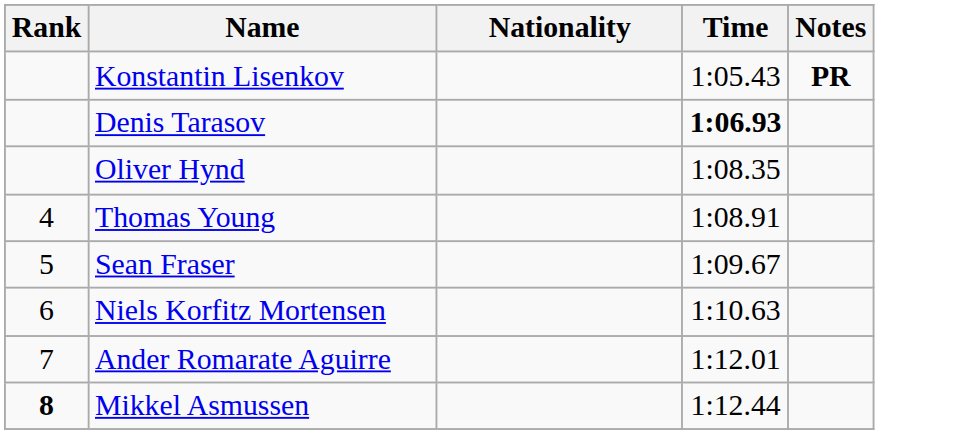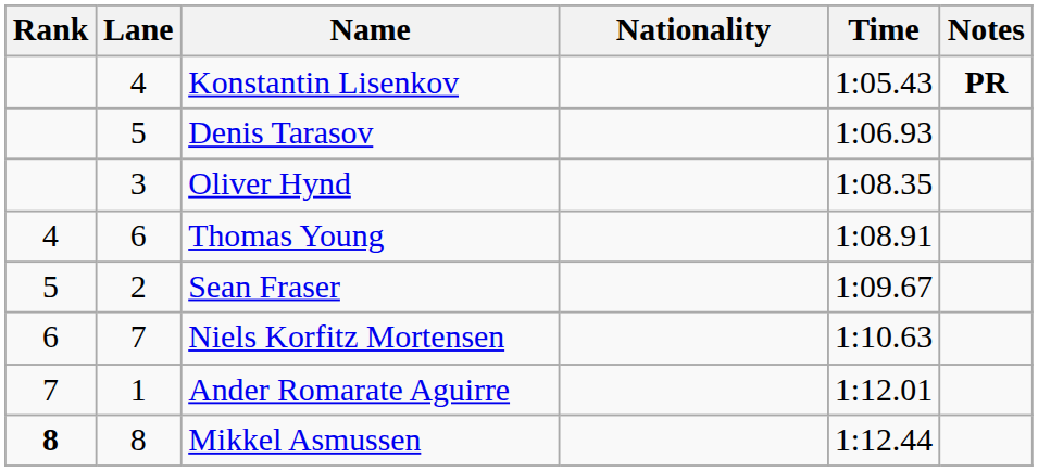+ column: Lane | 4 | 5 | 3 | 6 | 2 | 7 | 1 | 8
Denis Tarasov | Time: bold -> normal
